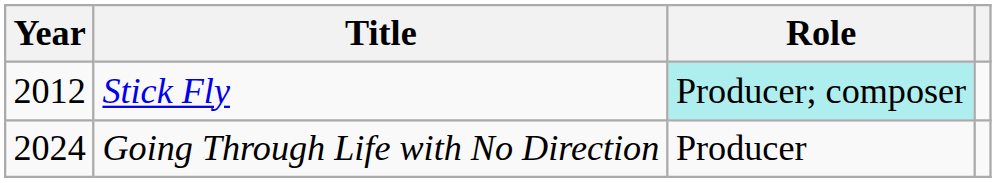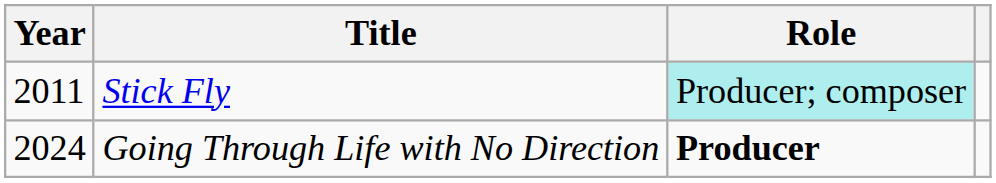Stick Fly | Year: 2012 -> 2011
Going Through Life with No Direction | Role: normal -> bold
